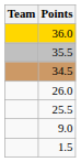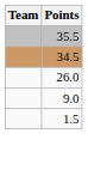- row: 36.0
- row: 25.5
